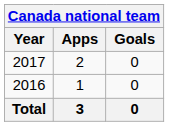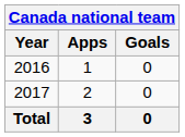rows swapped: 2016 <-> 2017
